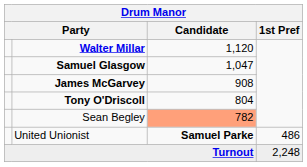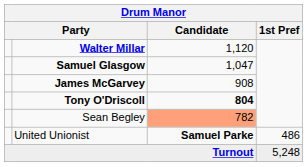Tony O'Driscoll | Candidate: normal -> bold
Turnout | 1st Pref: 2,248 -> 5,248
